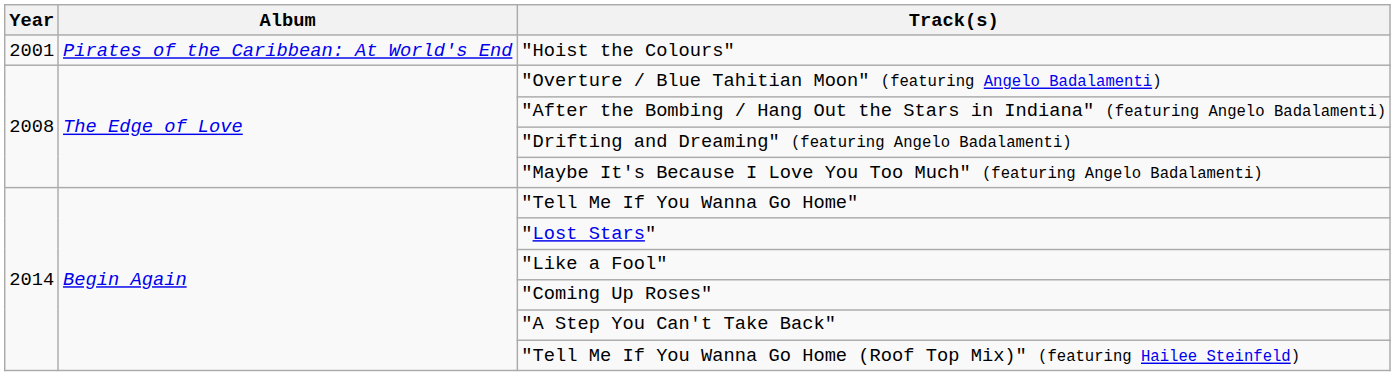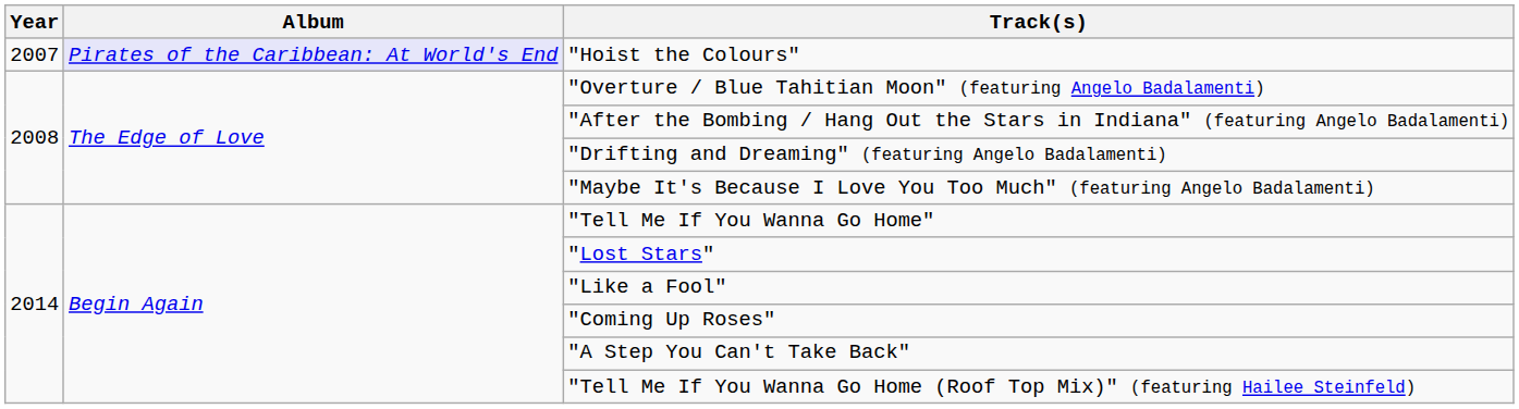"Hoist the Colours" | Year: 2001 -> 2007
"Hoist the Colours" | Album: no background -> lavender background
